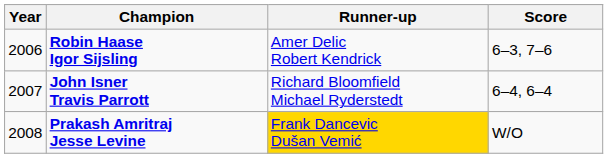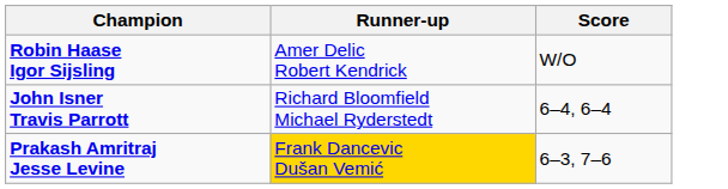- column: Year | 2006 | 2007 | 2008
Robin Haase Igor Sijsling | Score: 6–3, 7–6 -> W/O
Prakash Amritraj Jesse Levine | Score: W/O -> 6–3, 7–6
